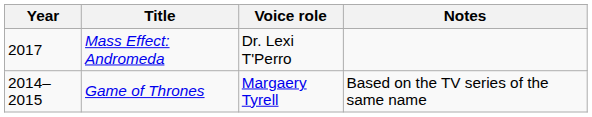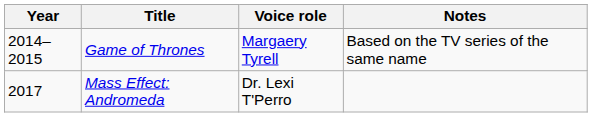rows swapped: Game of Thrones <-> Mass Effect: Andromeda
